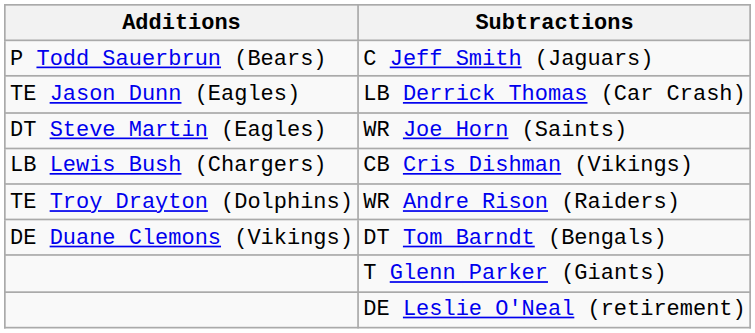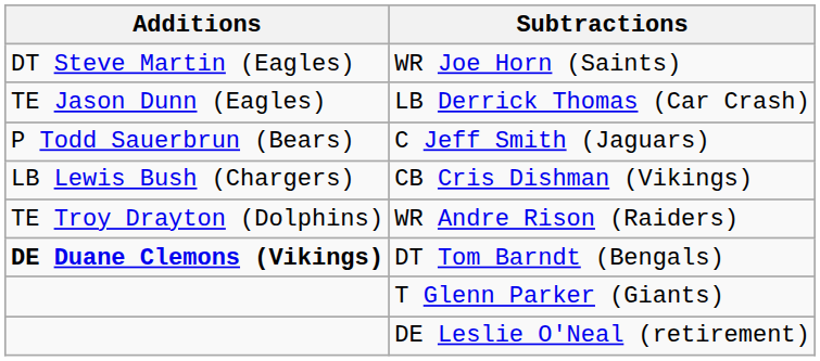rows swapped: C Jeff Smith (Jaguars) <-> WR Joe Horn (Saints)
DT Tom Barndt (Bengals) | Additions: normal -> bold
